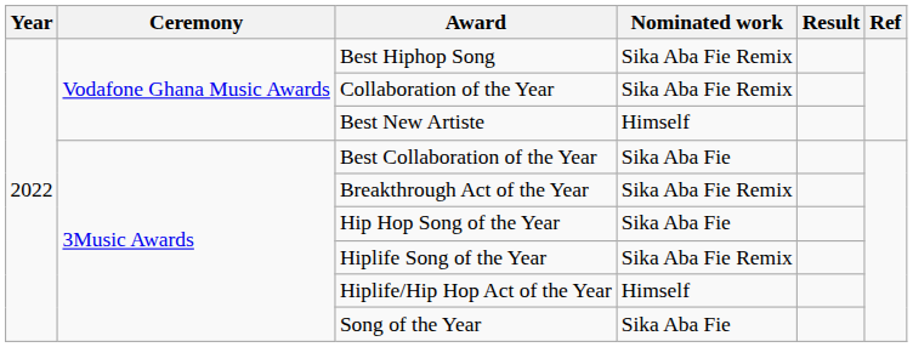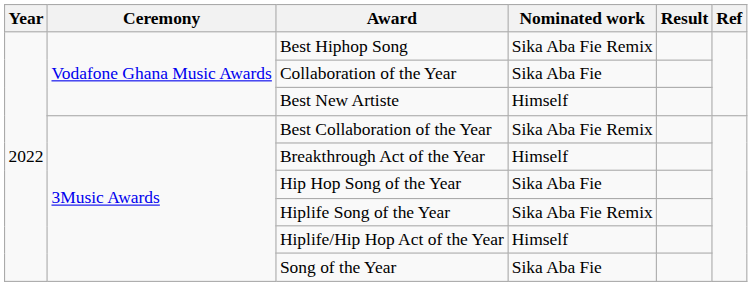Collaboration of the Year | Nominated work: Sika Aba Fie Remix -> Sika Aba Fie
Best Collaboration of the Year | Nominated work: Sika Aba Fie -> Sika Aba Fie Remix
Breakthrough Act of the Year | Nominated work: Sika Aba Fie Remix -> Himself
